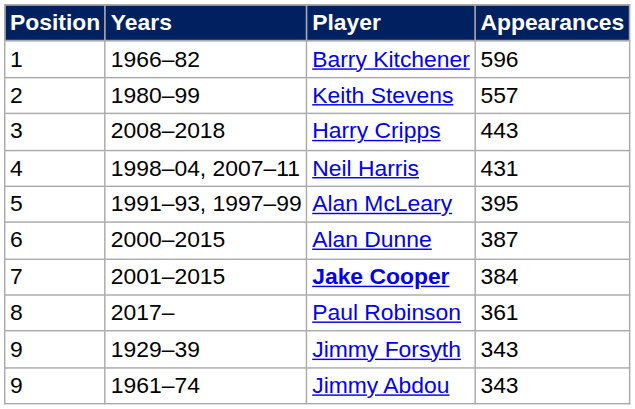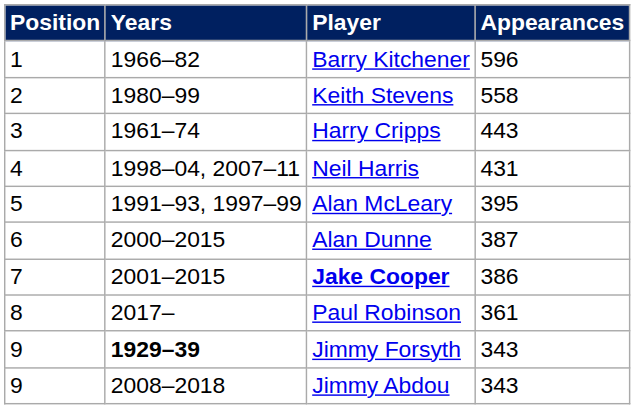Keith Stevens | Appearances: 557 -> 558
Harry Cripps | Years: 2008–2018 -> 1961–74
Jake Cooper | Appearances: 384 -> 386
Jimmy Forsyth | Years: normal -> bold
Jimmy Abdou | Years: 1961–74 -> 2008–2018
